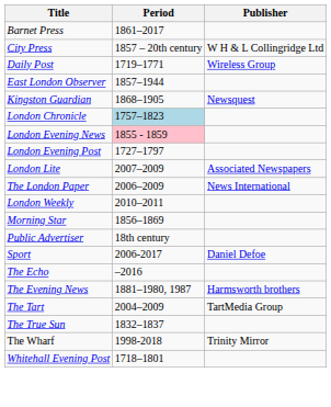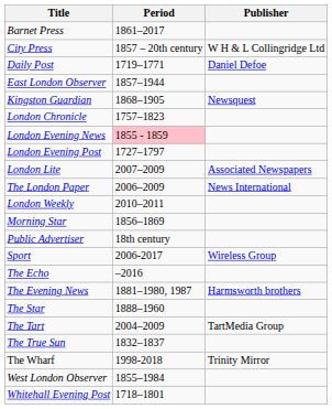Daily Post | Publisher: Wireless Group -> Daniel Defoe
London Chronicle | Period: lightblue background -> no background
Sport | Publisher: Daniel Defoe -> Wireless Group
+ row: The Star | 1888–1960
+ row: West London Observer | 1855–1984
